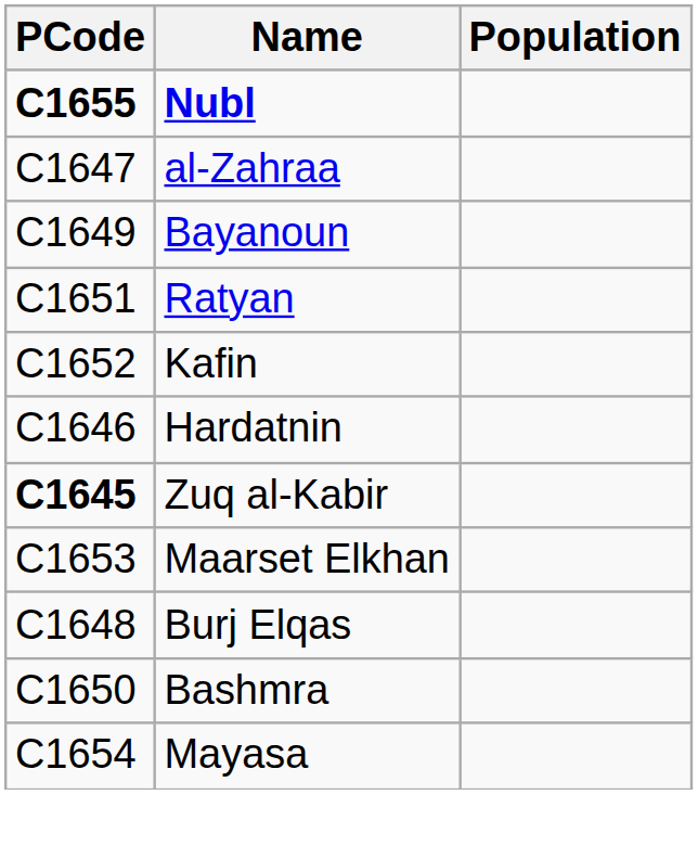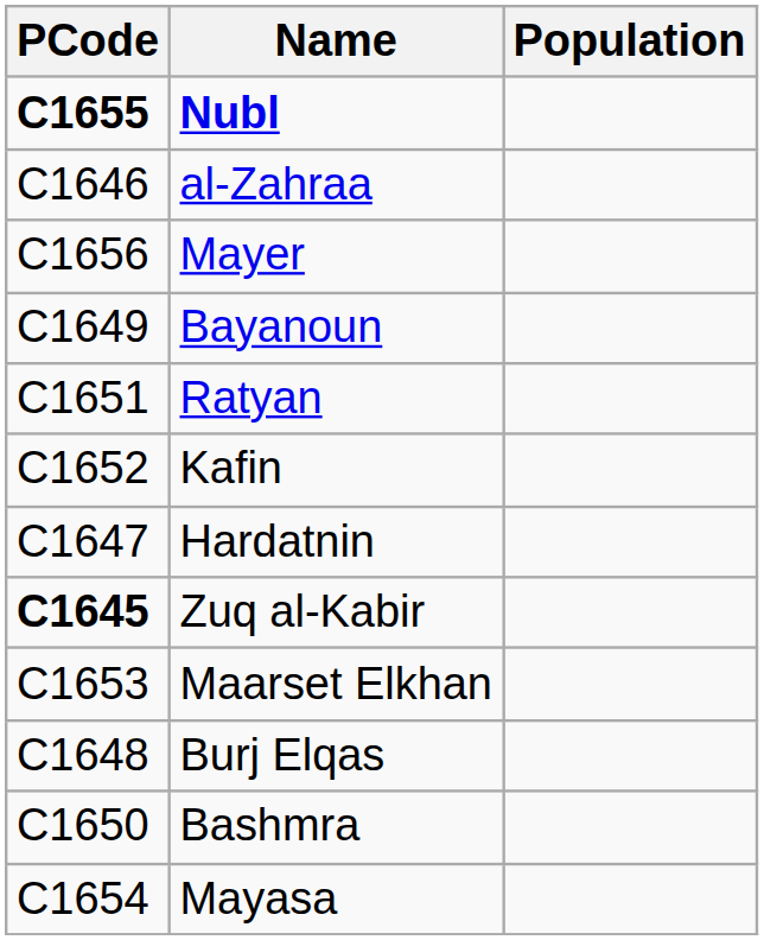al-Zahraa | PCode: C1647 -> C1646
+ row: C1656 | Mayer
Hardatnin | PCode: C1646 -> C1647
